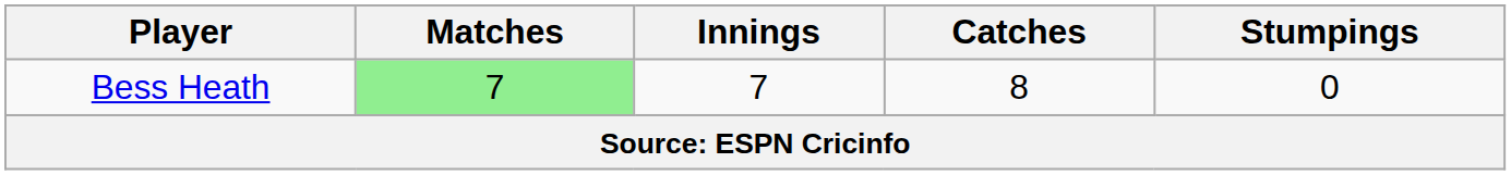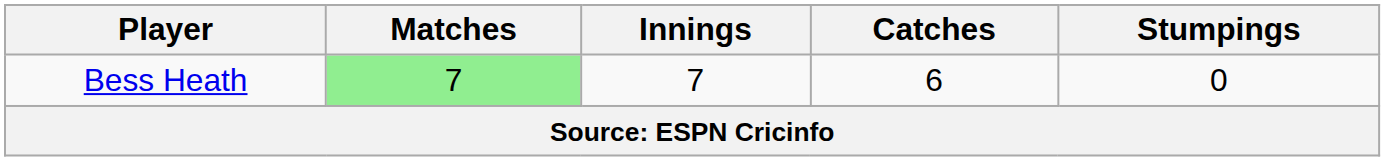Bess Heath | Catches: 8 -> 6
